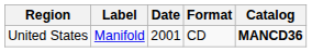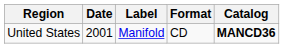columns swapped: Date <-> Label
